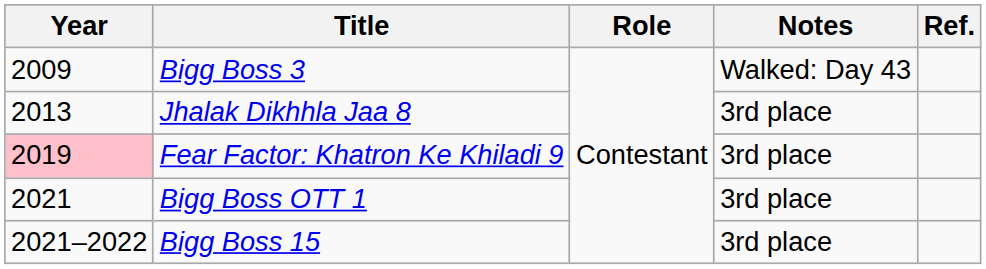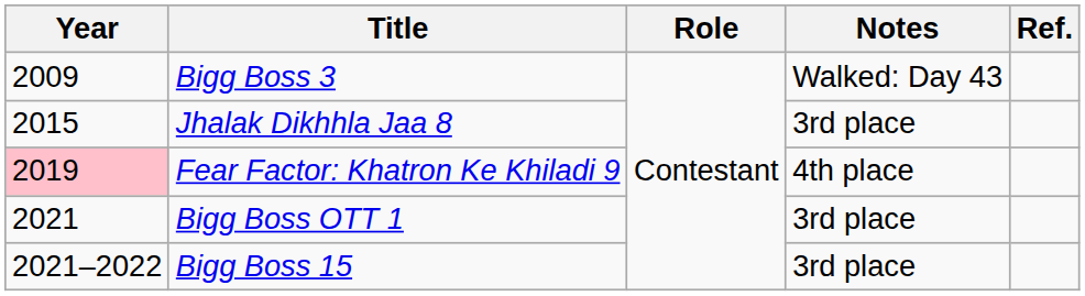Jhalak Dikhhla Jaa 8 | Year: 2013 -> 2015
Fear Factor: Khatron Ke Khiladi 9 | Notes: 3rd place -> 4th place
